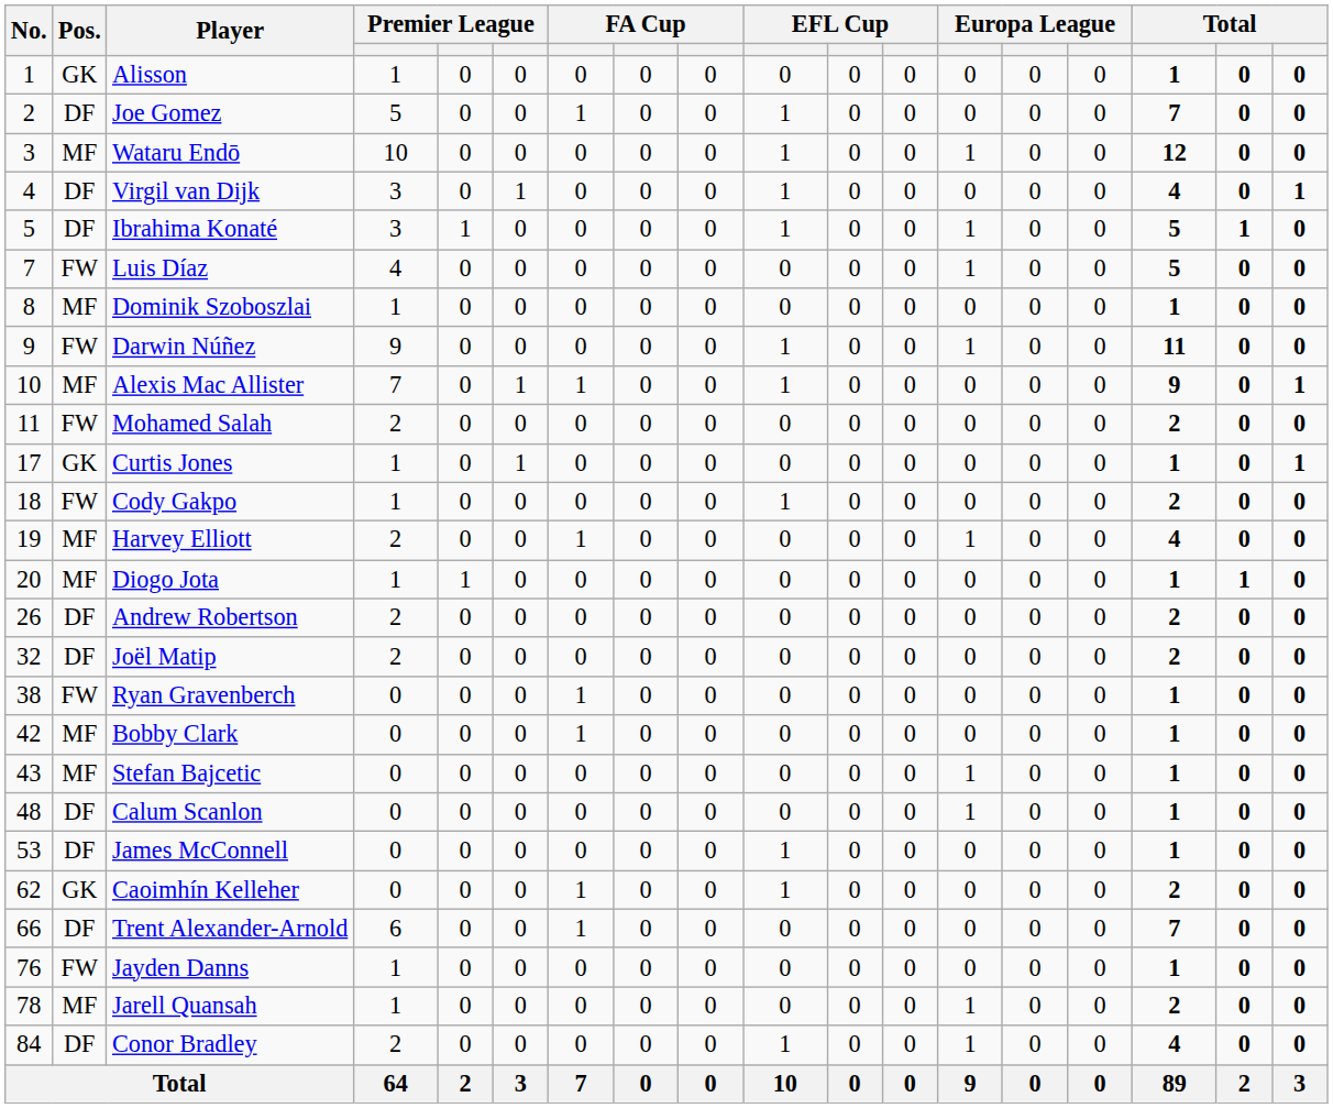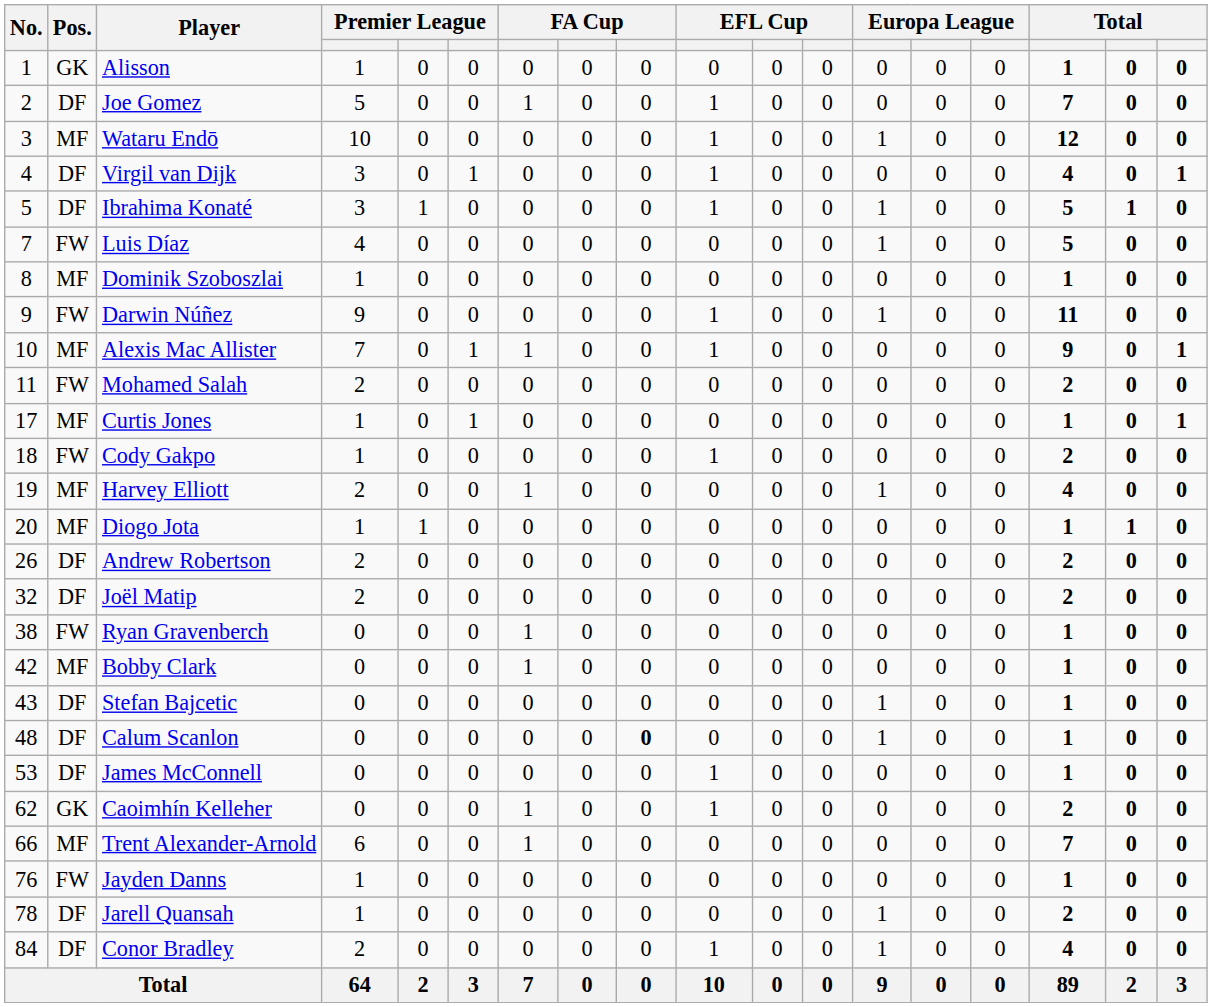Curtis Jones | Pos.: GK -> MF
Stefan Bajcetic | Pos.: MF -> DF
Calum Scanlon | column 9: normal -> bold
Trent Alexander-Arnold | Pos.: DF -> MF
Jarell Quansah | Pos.: MF -> DF
